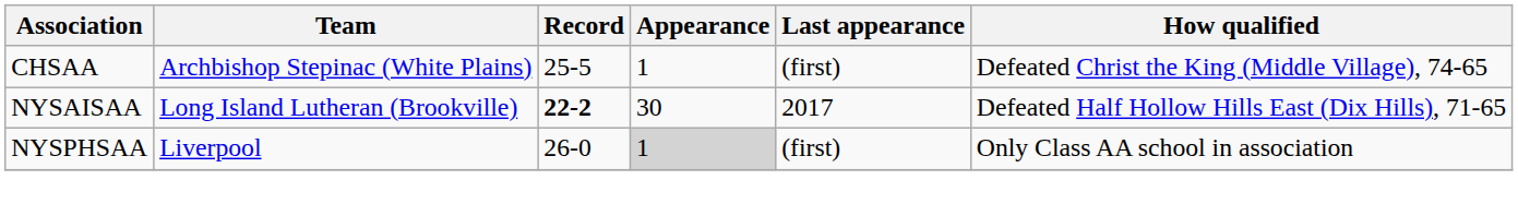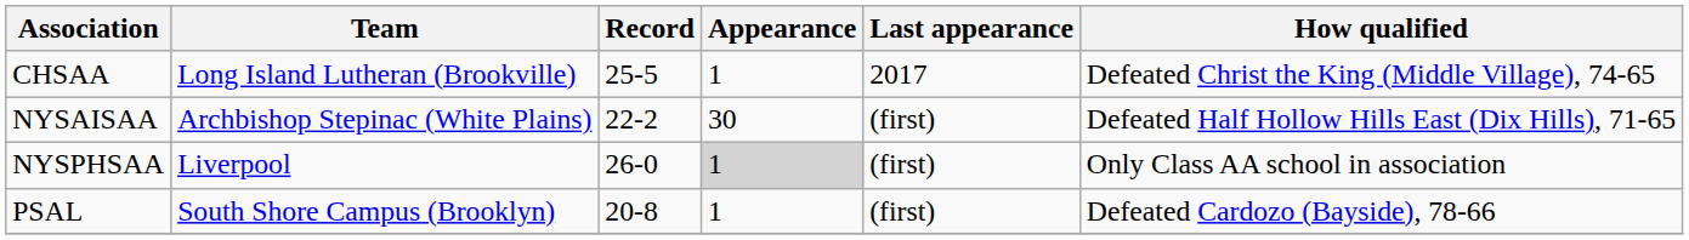CHSAA | Team: Archbishop Stepinac (White Plains) -> Long Island Lutheran (Brookville)
CHSAA | Last appearance: (first) -> 2017
NYSAISAA | Team: Long Island Lutheran (Brookville) -> Archbishop Stepinac (White Plains)
NYSAISAA | Record: bold -> normal
NYSAISAA | Last appearance: 2017 -> (first)
+ row: PSAL | South Shore Campus (Brooklyn) | 20-8 | 1 | (first) | Defeated Cardozo (Bayside), 78-66
